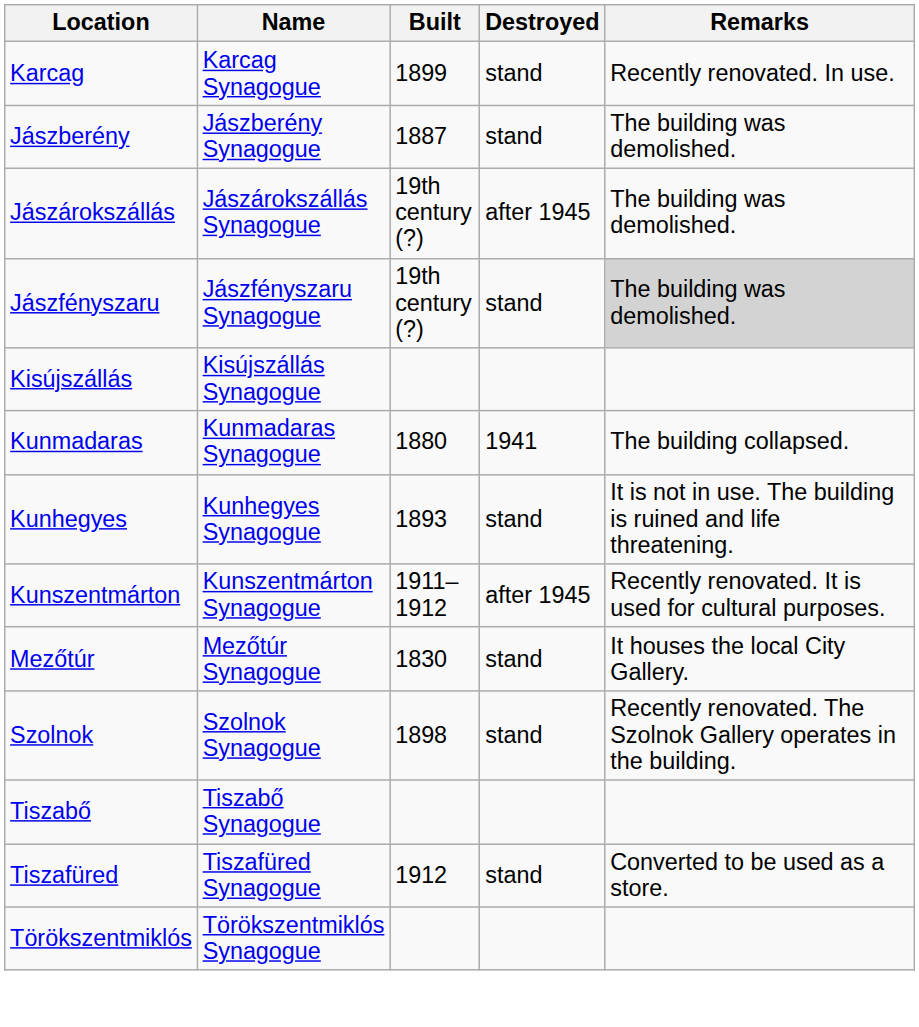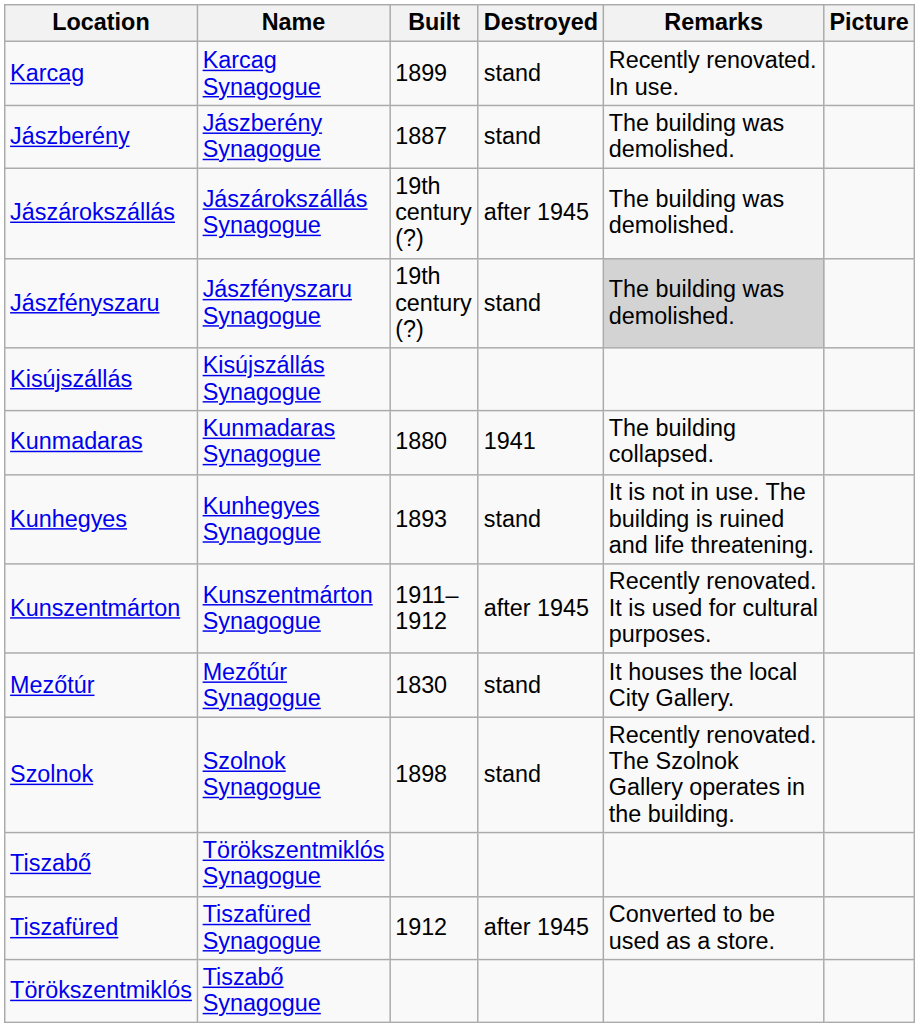+ column: Picture
Tiszabő | Name: Tiszabő Synagogue -> Törökszentmiklós Synagogue
Tiszafüred | Destroyed: stand -> after 1945
Törökszentmiklós | Name: Törökszentmiklós Synagogue -> Tiszabő Synagogue
